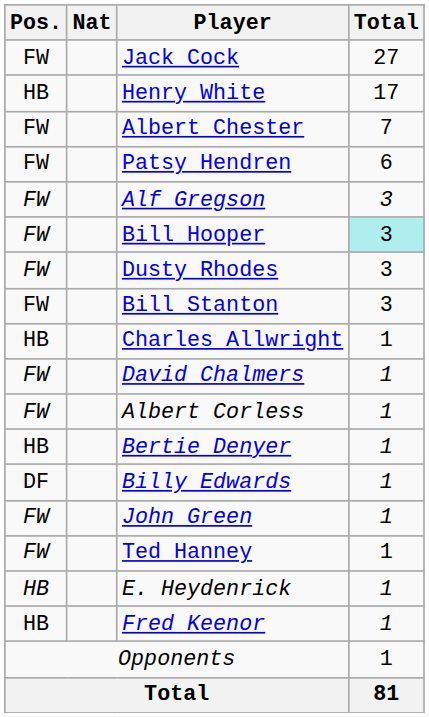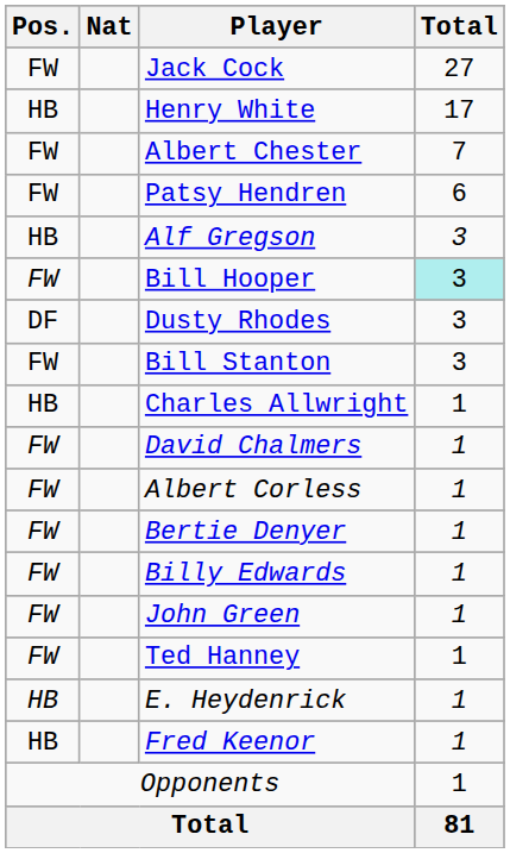Alf Gregson | Pos.: FW -> HB
Dusty Rhodes | Pos.: FW -> DF
Bertie Denyer | Pos.: HB -> FW
Billy Edwards | Pos.: DF -> FW
